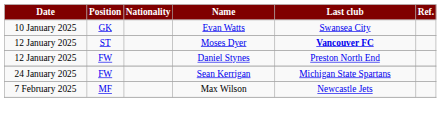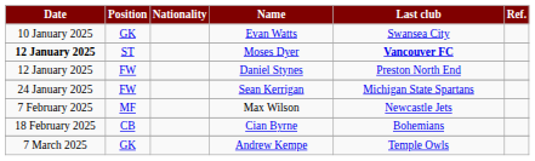Moses Dyer | Date: normal -> bold
+ row: 18 February 2025 | CB | Cian Byrne | Bohemians
+ row: 7 March 2025 | GK | Andrew Kempe | Temple Owls
